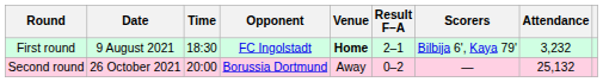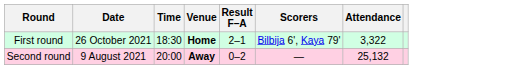- column: Opponent | FC Ingolstadt | Borussia Dortmund
First round | Date: 9 August 2021 -> 26 October 2021
First round | Attendance: 3,232 -> 3,322
Second round | Date: 26 October 2021 -> 9 August 2021
Second round | Venue: normal -> bold
